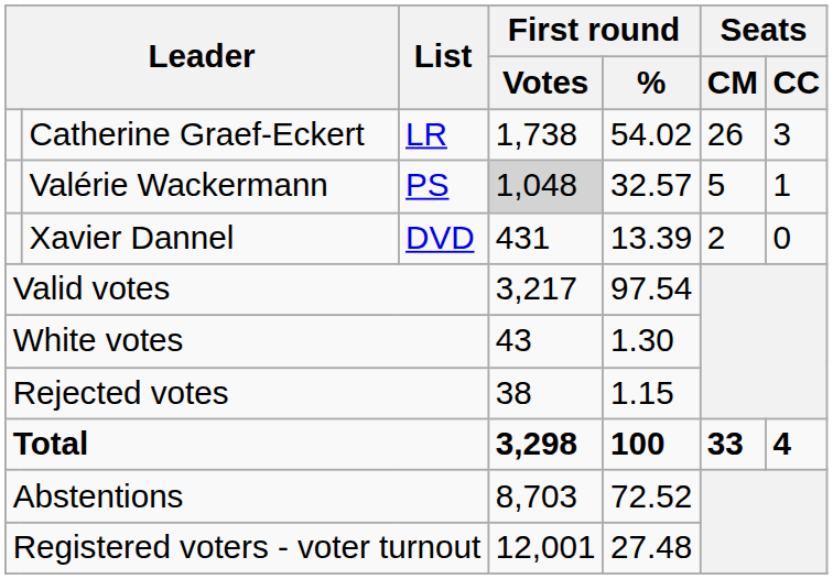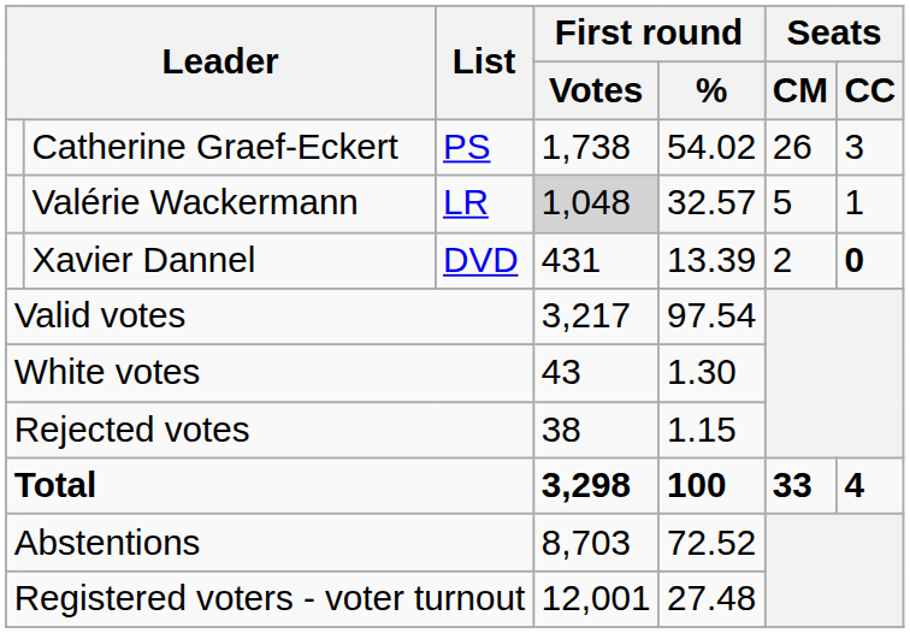Catherine Graef-Eckert | List: LR -> PS
Valérie Wackermann | List: PS -> LR
Xavier Dannel | Seats / CC: normal -> bold
